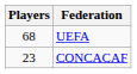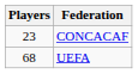rows swapped: UEFA <-> CONCACAF
